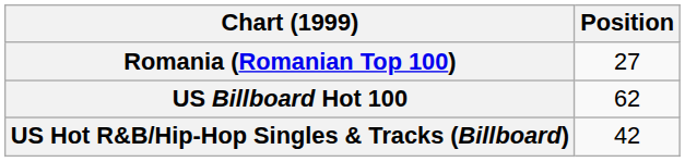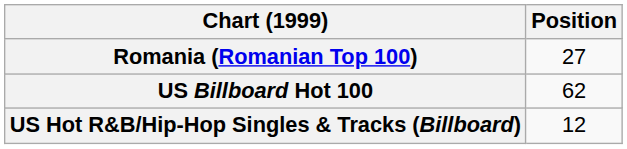US Hot R&B/Hip-Hop Singles & Tracks (Billboard) | Position: 42 -> 12
